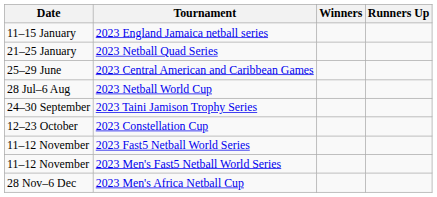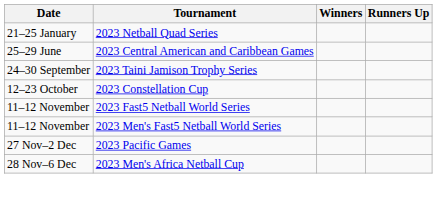- row: 11–15 January | 2023 England Jamaica netball series
- row: 28 Jul–6 Aug | 2023 Netball World Cup
+ row: 27 Nov–2 Dec | 2023 Pacific Games
